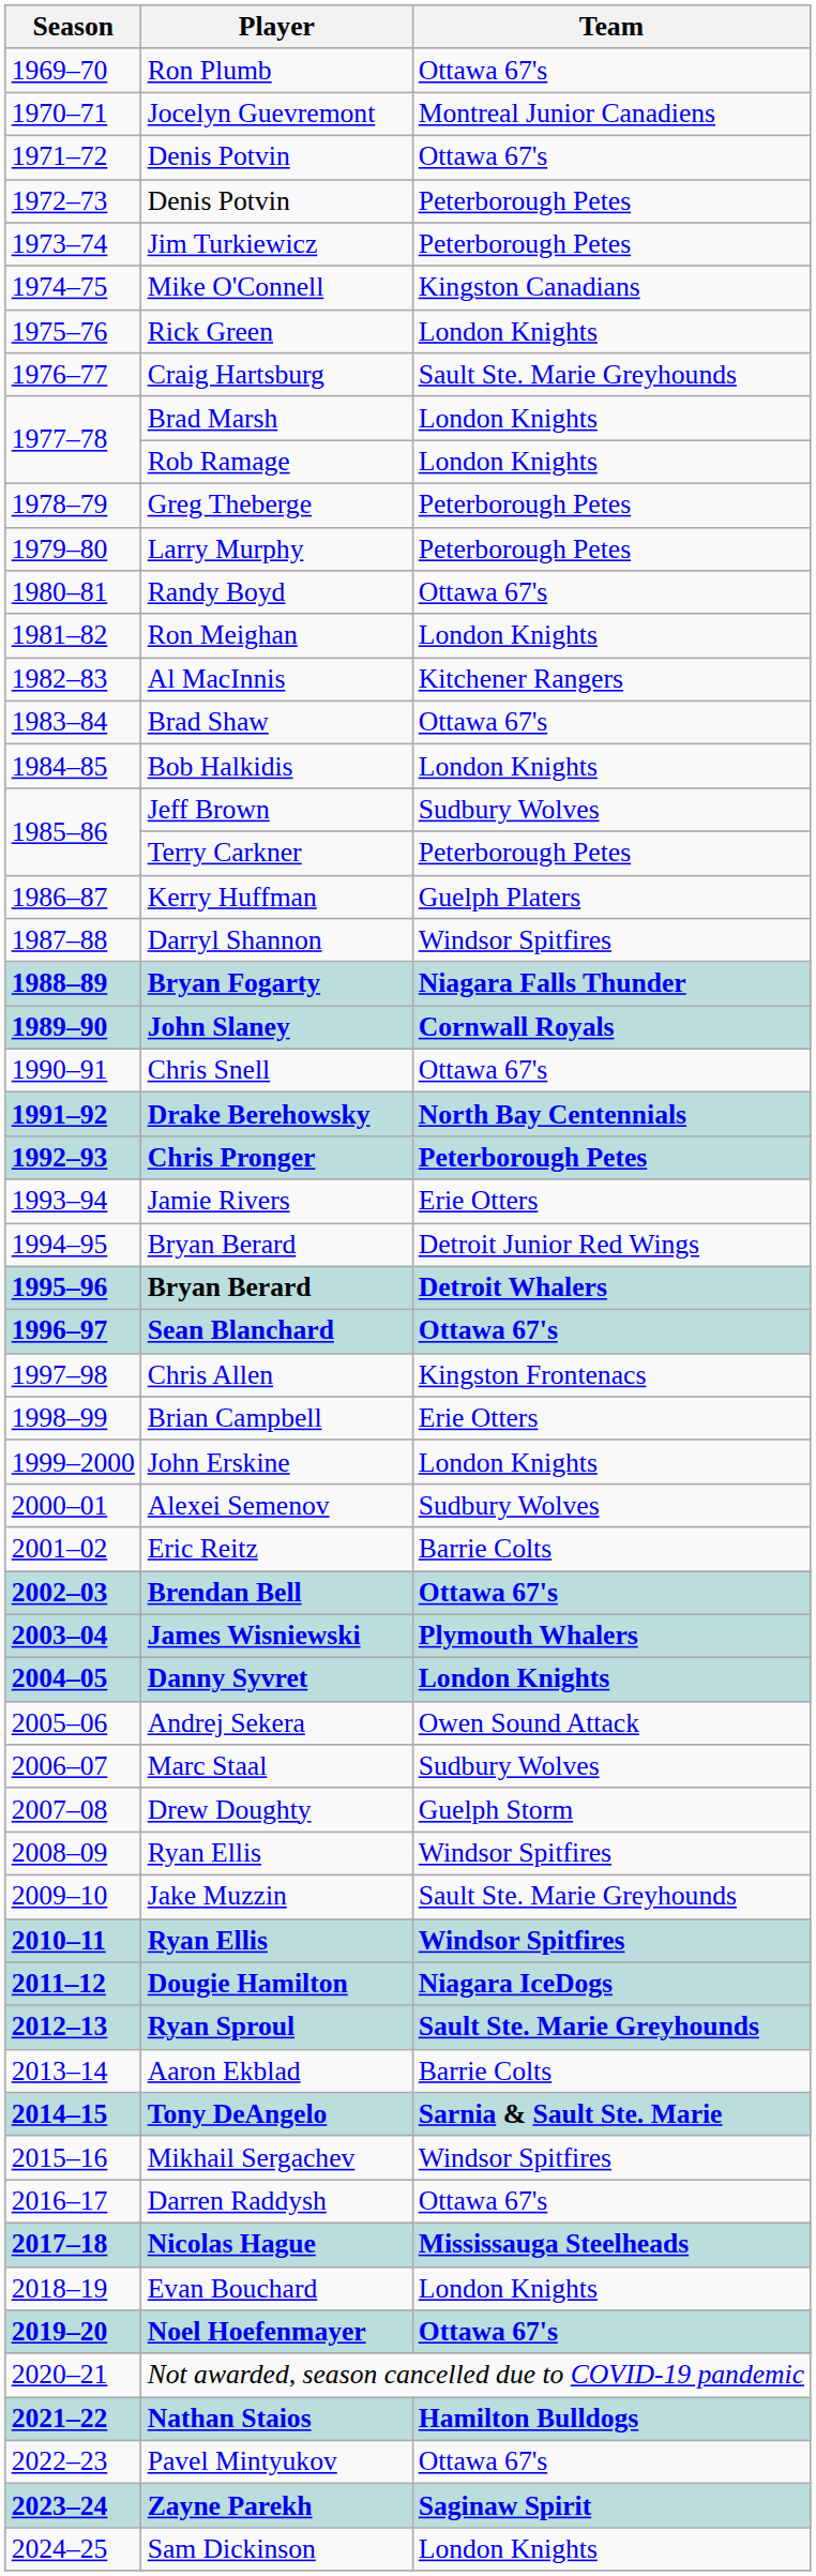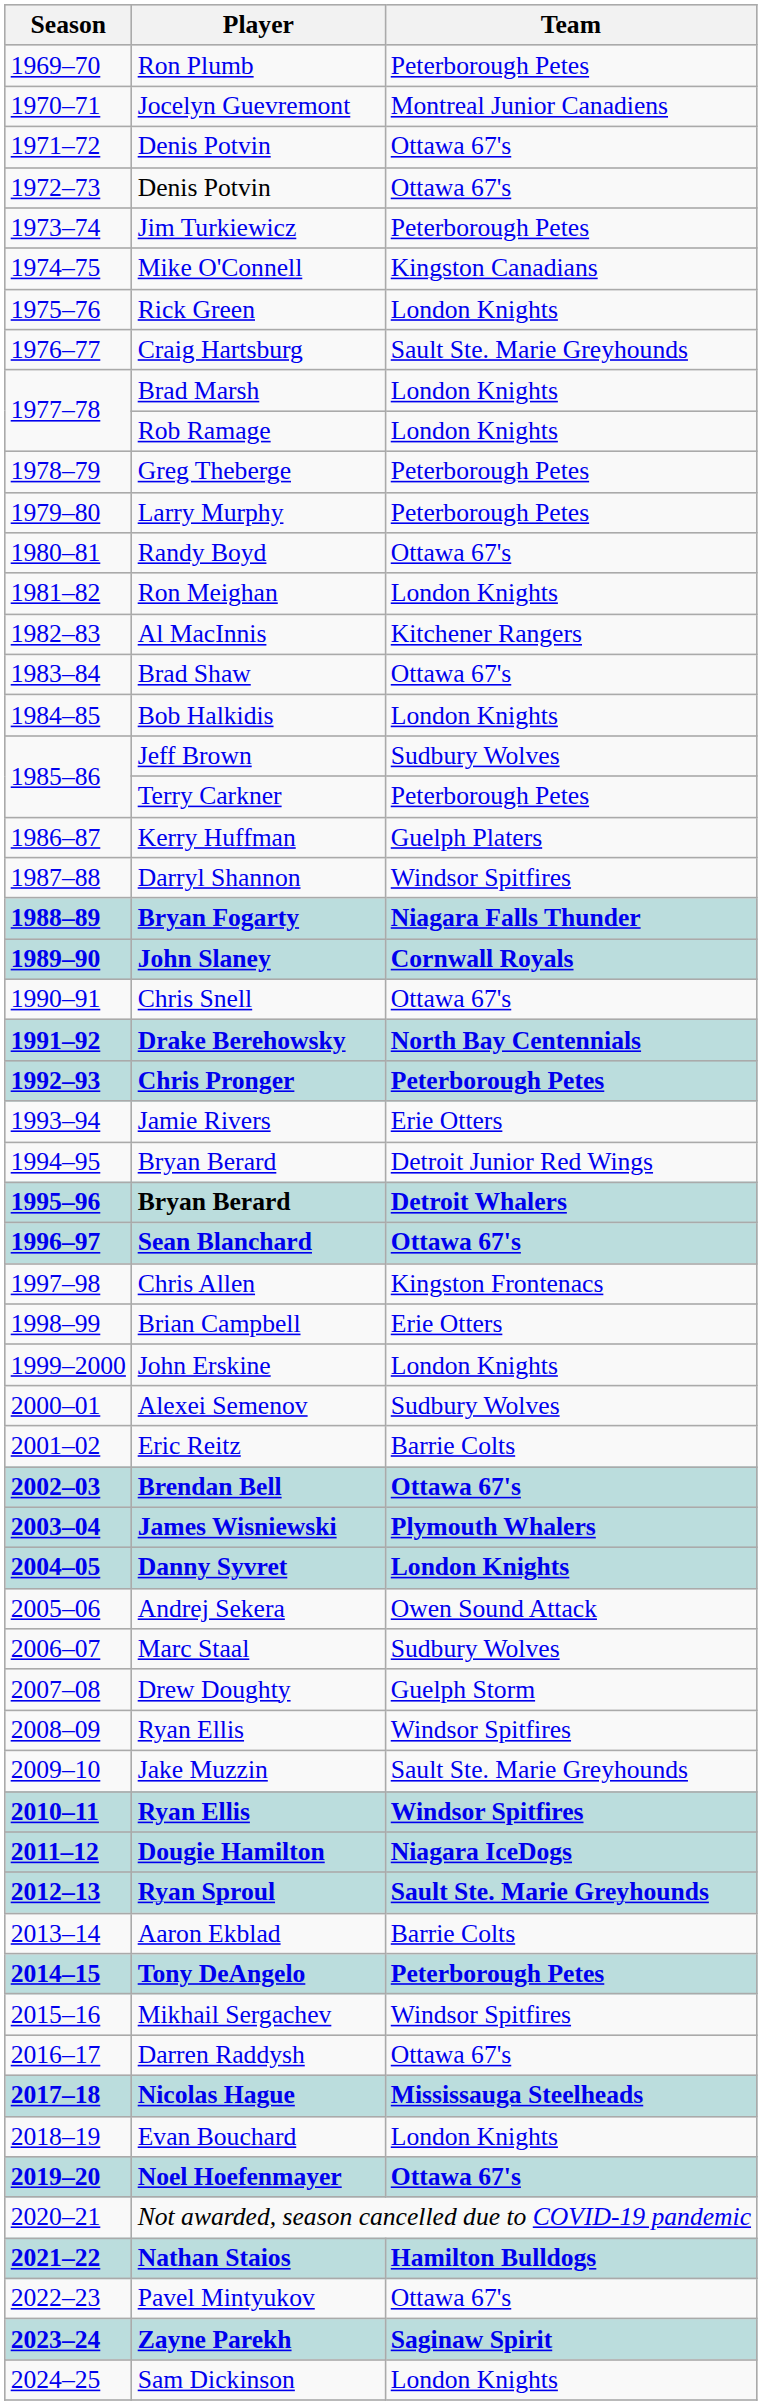Ron Plumb | Team: Ottawa 67's -> Peterborough Petes
1972–73 / Denis Potvin | Team: Peterborough Petes -> Ottawa 67's
Tony DeAngelo | Team: Sarnia & Sault Ste. Marie -> Peterborough Petes
